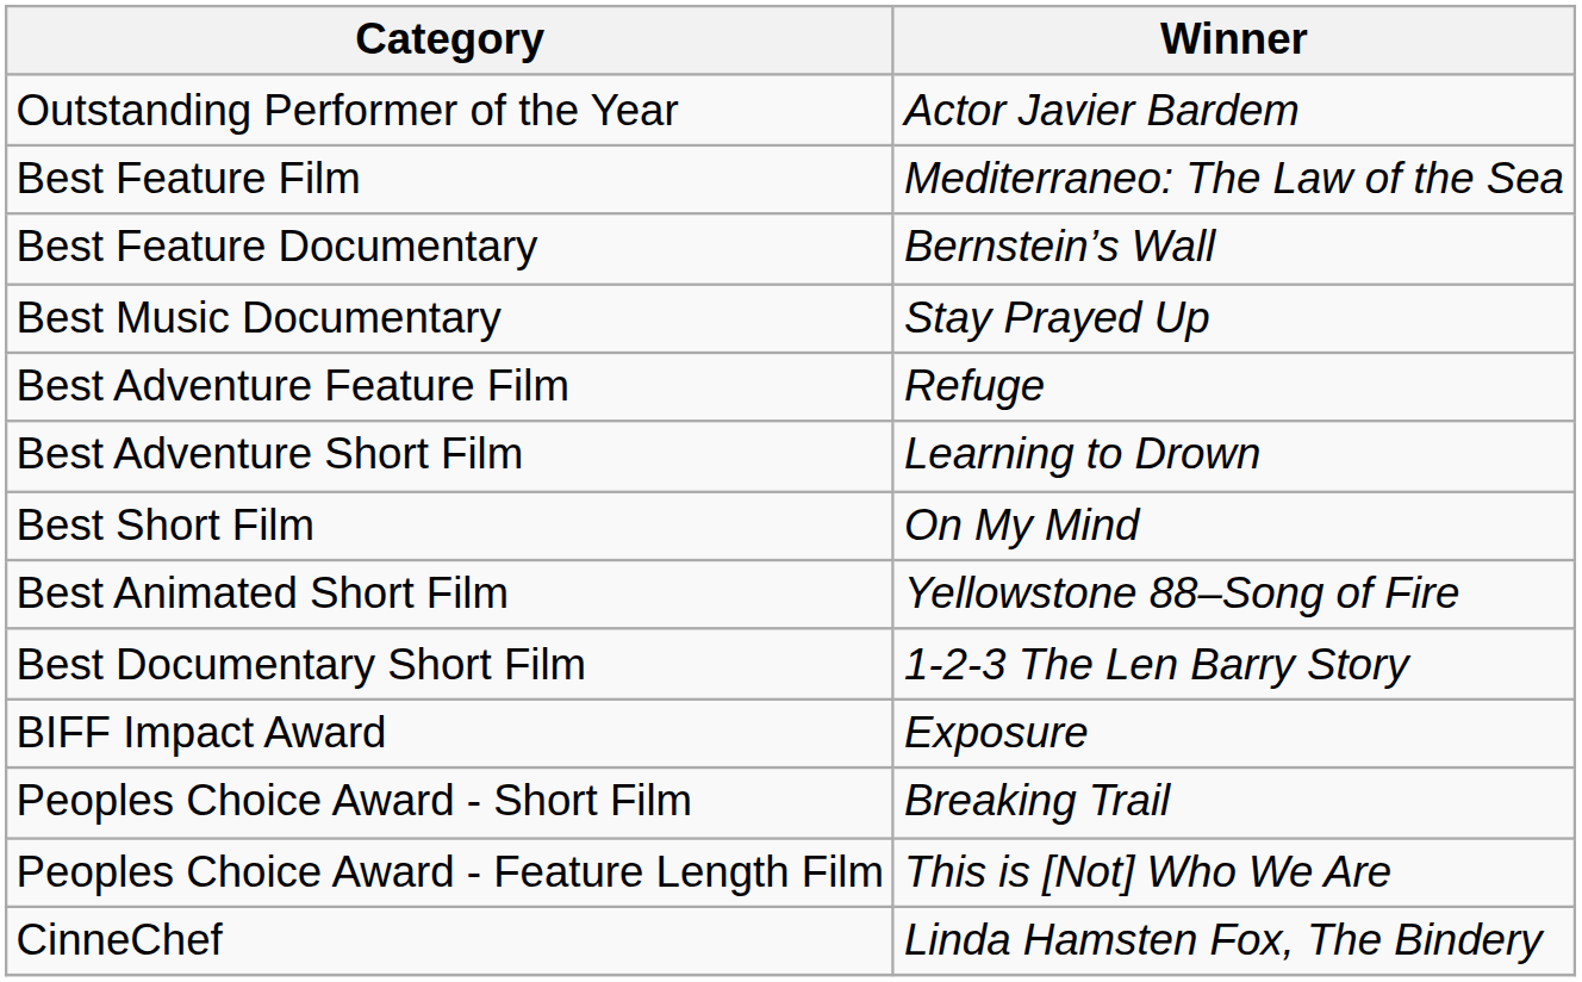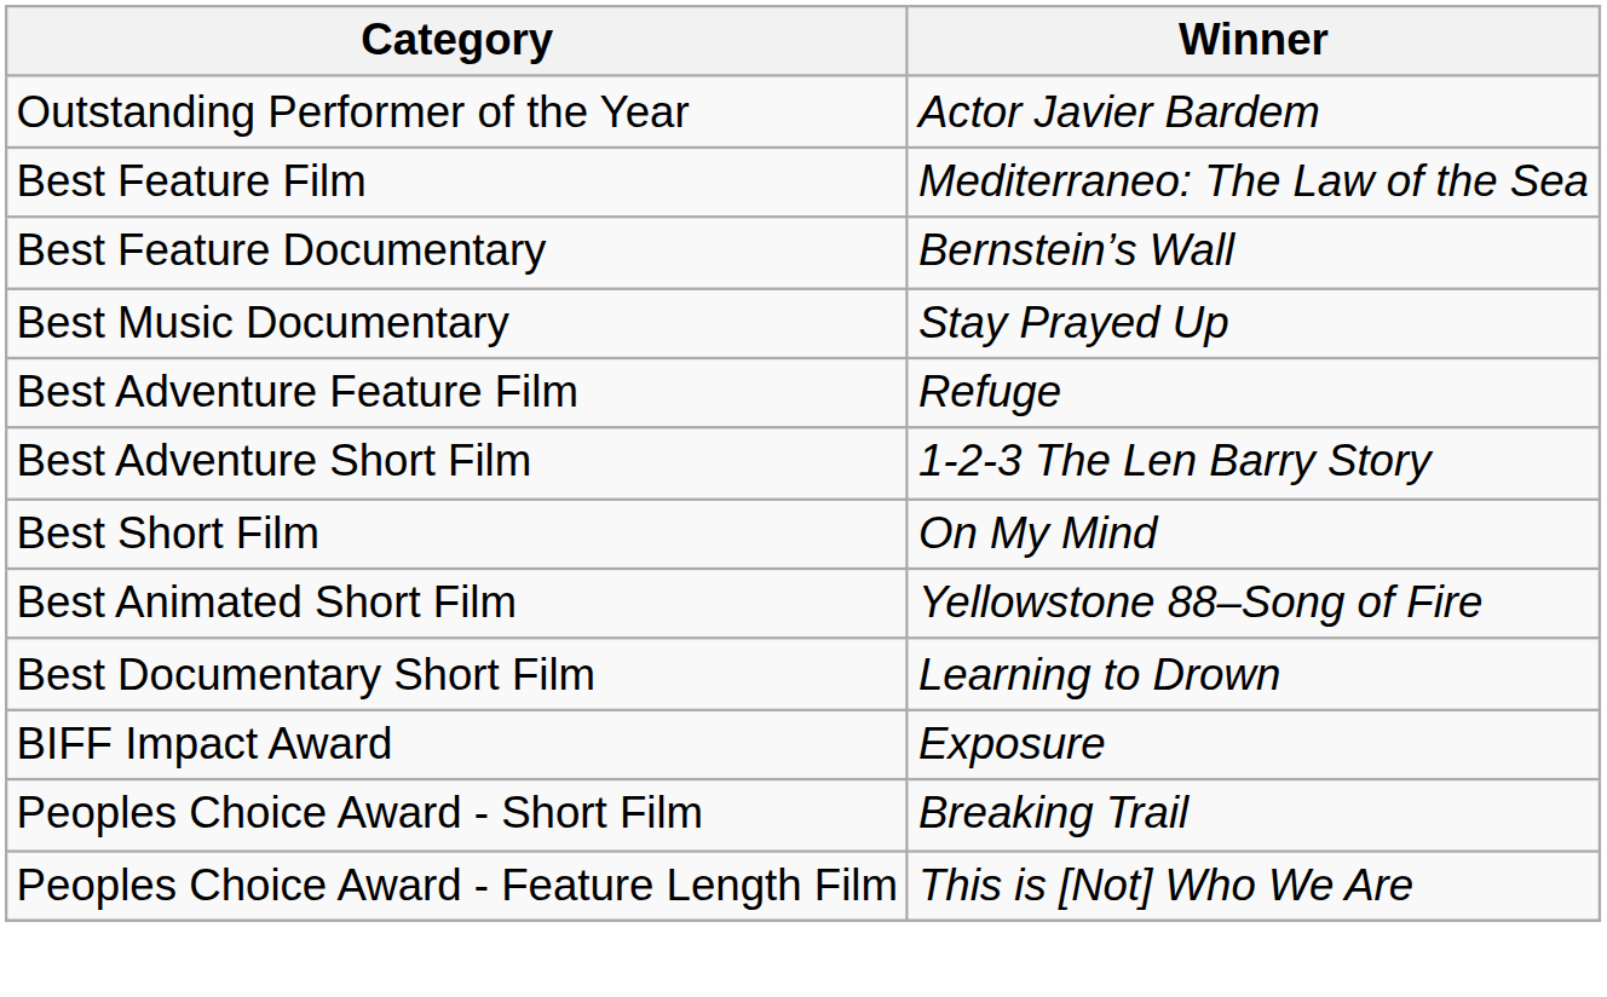Best Adventure Short Film | Winner: Learning to Drown -> 1-2-3 The Len Barry Story
Best Documentary Short Film | Winner: 1-2-3 The Len Barry Story -> Learning to Drown
- row: CinneChef | Linda Hamsten Fox, The Bindery
